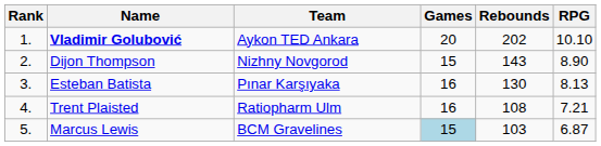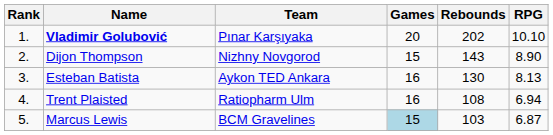Vladimir Golubović | Team: Aykon TED Ankara -> Pınar Karşıyaka
Esteban Batista | Team: Pınar Karşıyaka -> Aykon TED Ankara
Trent Plaisted | RPG: 7.21 -> 6.94
